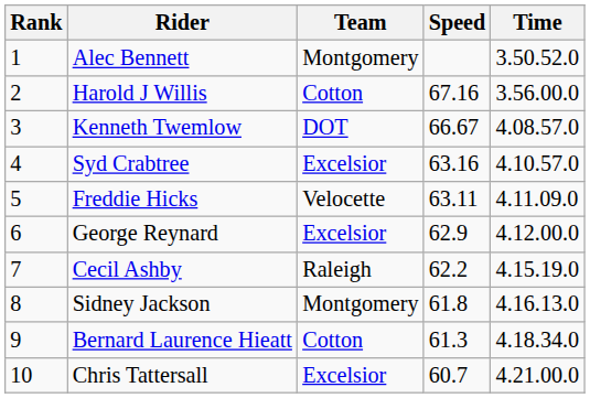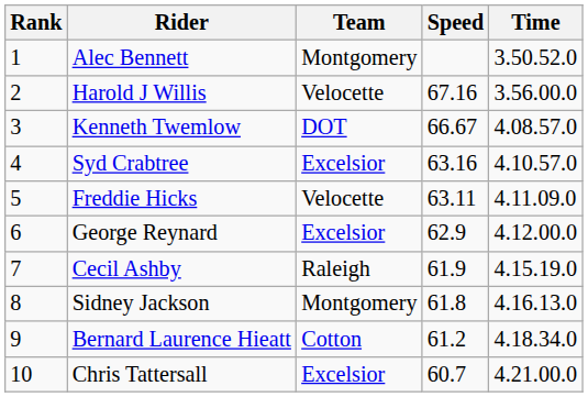Harold J Willis | Team: Cotton -> Velocette
Cecil Ashby | Speed: 62.2 -> 61.9
Bernard Laurence Hieatt | Speed: 61.3 -> 61.2
